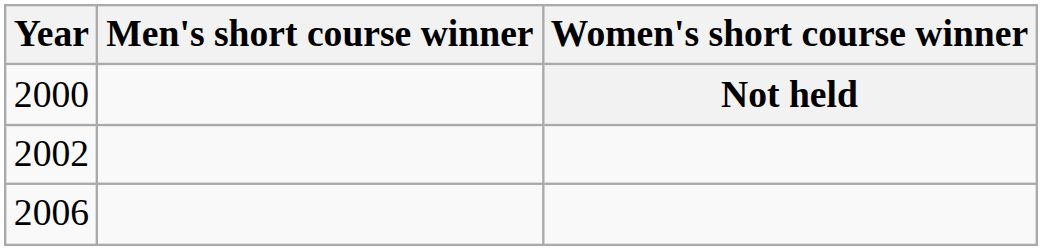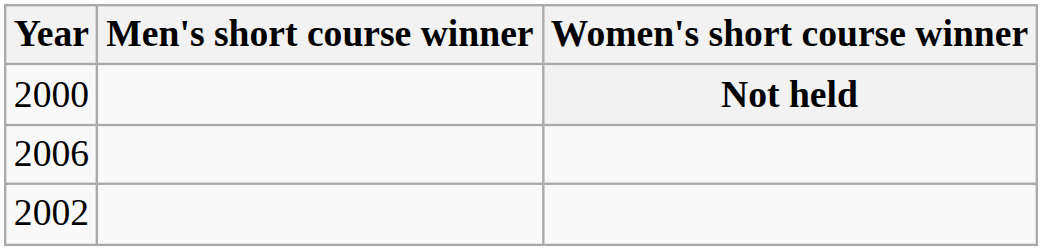rows swapped: 2002 <-> 2006
